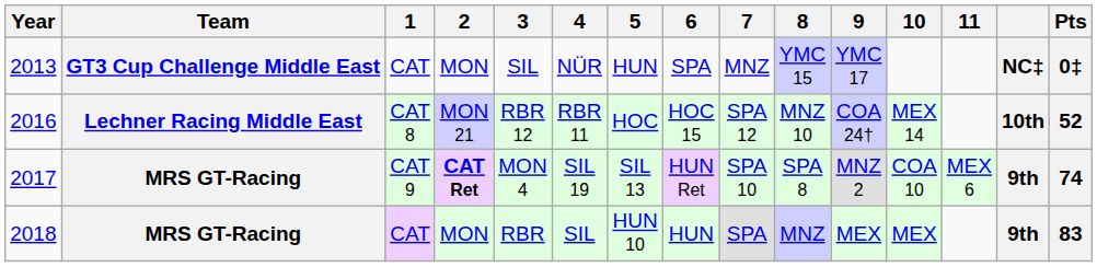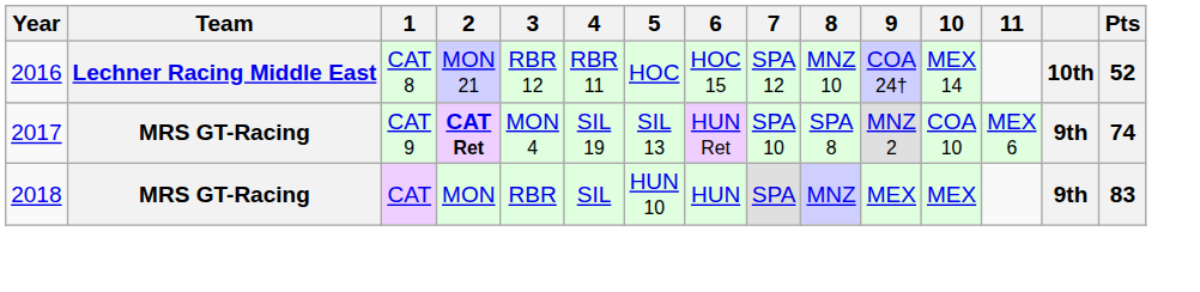- row: 2013 | GT3 Cup Challenge Middle East | CAT | MON | SIL | NÜR | HUN | SPA | MNZ | YMC 15 | YMC 17 | NC‡ | 0‡
